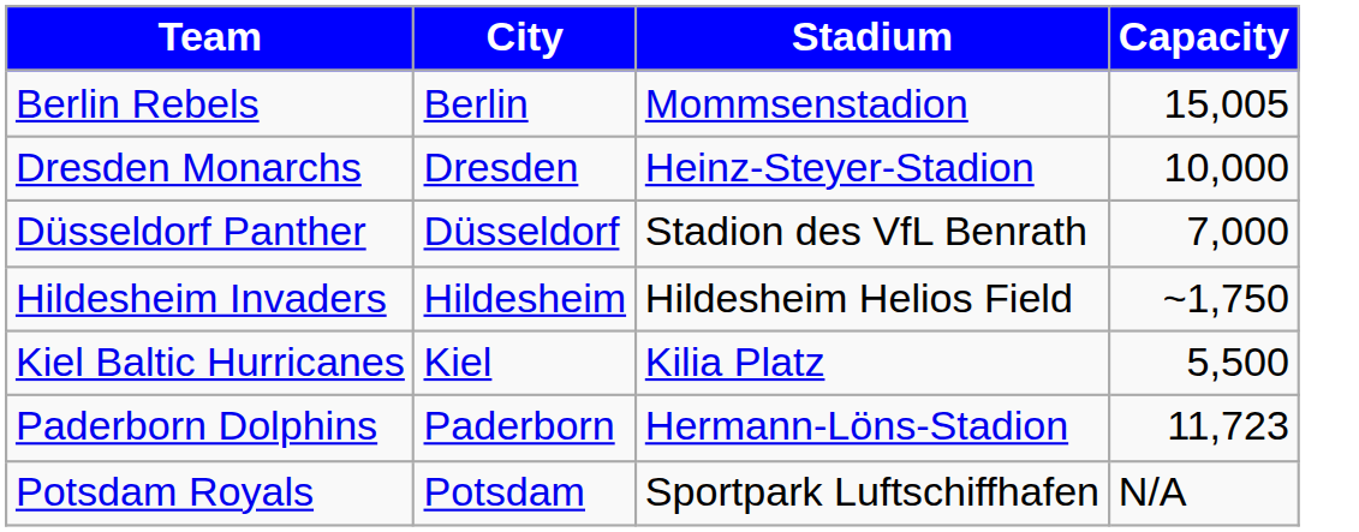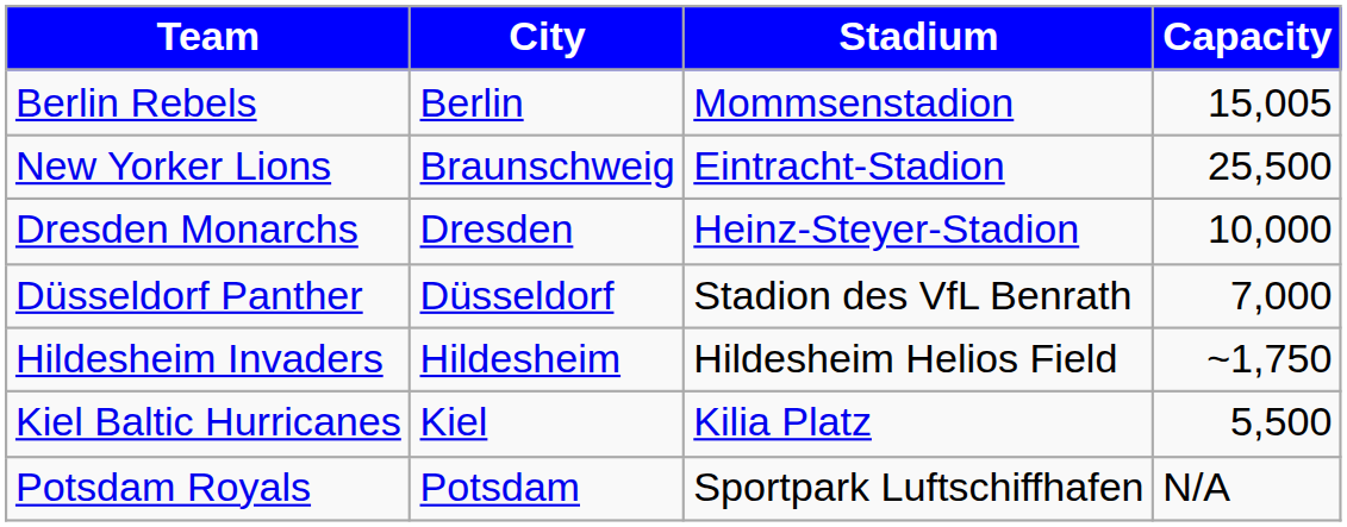+ row: New Yorker Lions | Braunschweig | Eintracht-Stadion | 25,500
- row: Paderborn Dolphins | Paderborn | Hermann-Löns-Stadion | 11,723
